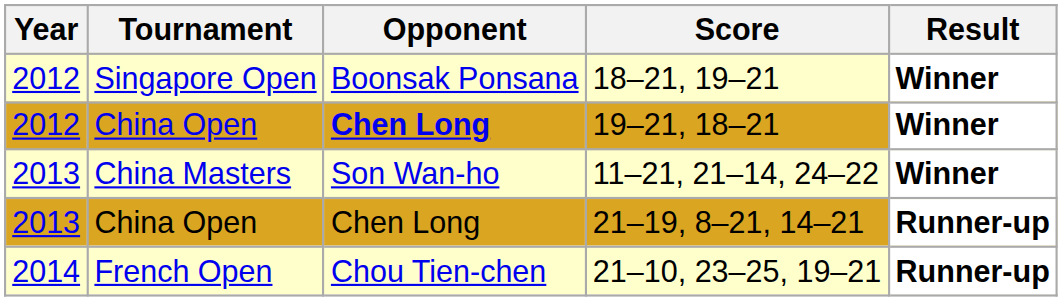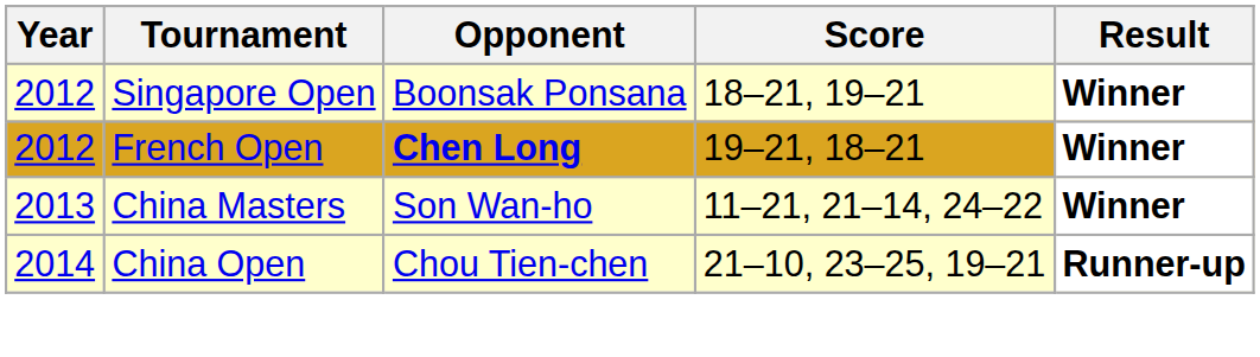19–21, 18–21 | Tournament: China Open -> French Open
- row: 2013 | China Open | Chen Long | 21–19, 8–21, 14–21 | Runner-up
21–10, 23–25, 19–21 | Tournament: French Open -> China Open
